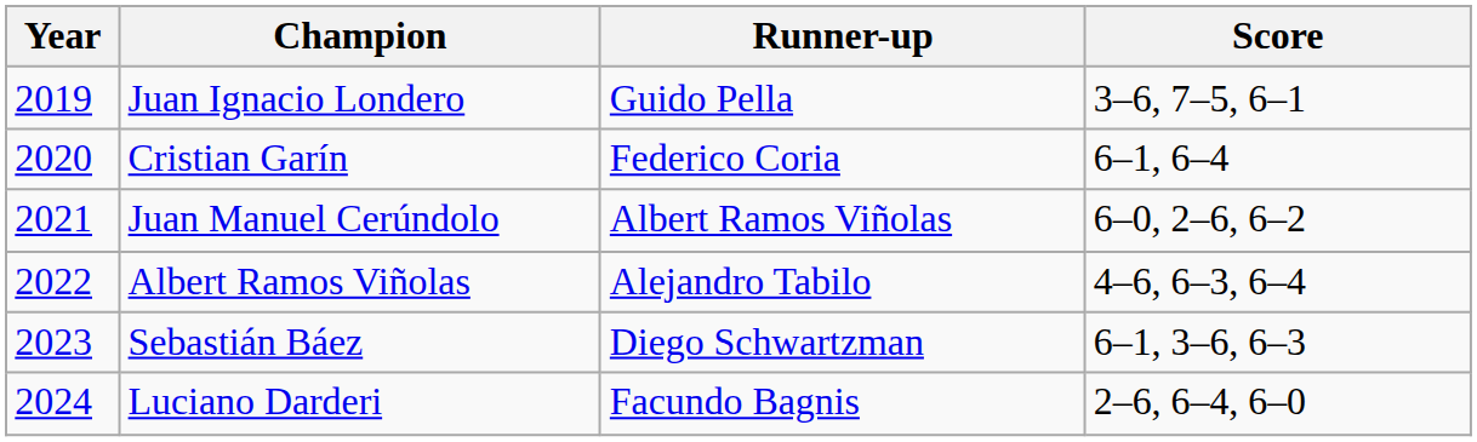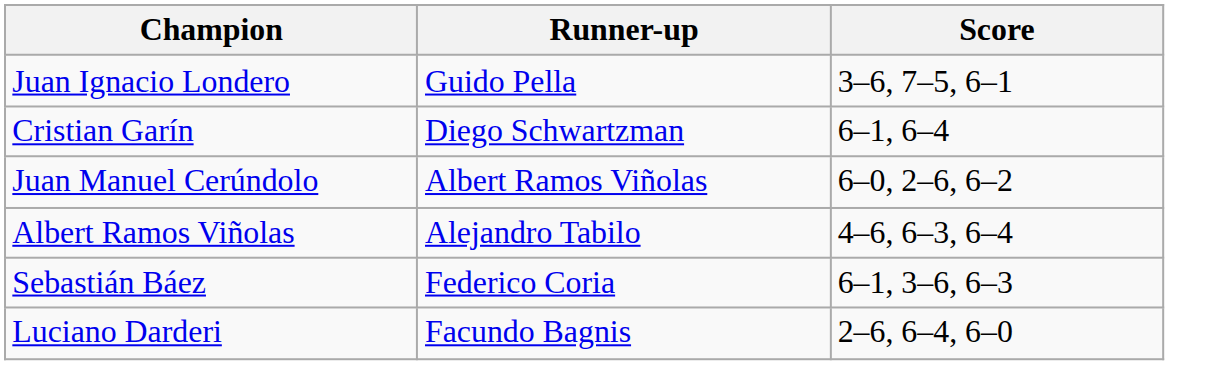- column: Year | 2019 | 2020 | 2021 | 2022 | 2023 | 2024
Cristian Garín | Runner-up: Federico Coria -> Diego Schwartzman
Sebastián Báez | Runner-up: Diego Schwartzman -> Federico Coria
